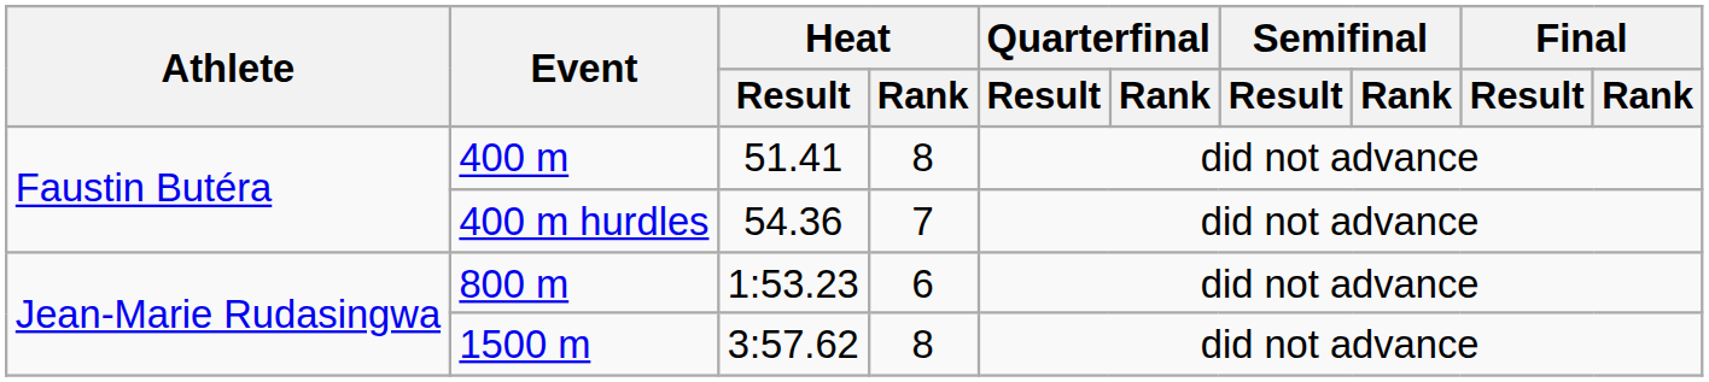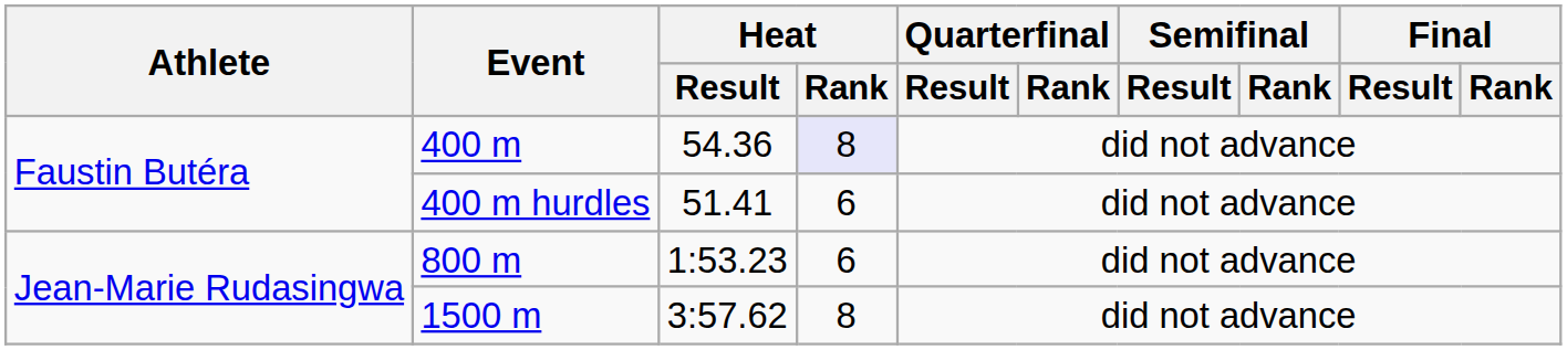400 m | Heat / Result: 51.41 -> 54.36
400 m | Heat / Rank: no background -> lavender background
400 m hurdles | Heat / Result: 54.36 -> 51.41
400 m hurdles | Heat / Rank: 7 -> 6
